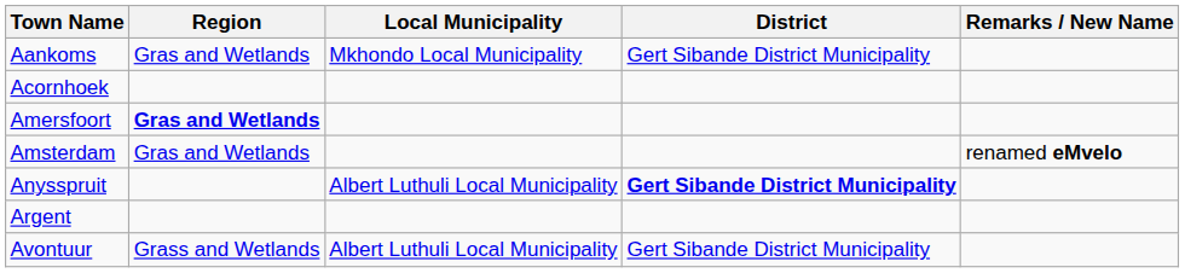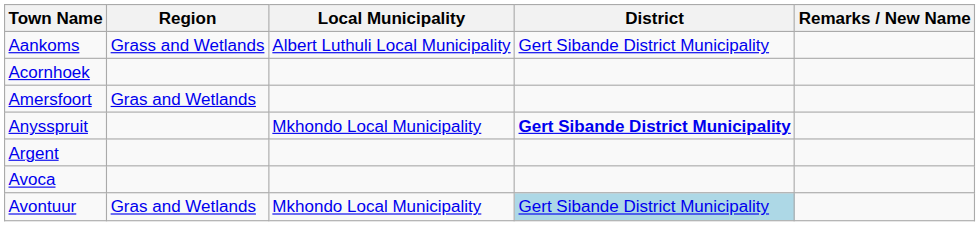Aankoms | Region: Gras and Wetlands -> Grass and Wetlands
Aankoms | Local Municipality: Mkhondo Local Municipality -> Albert Luthuli Local Municipality
Amersfoort | Region: bold -> normal
- row: Amsterdam | Gras and Wetlands | renamed eMvelo
Anysspruit | Local Municipality: Albert Luthuli Local Municipality -> Mkhondo Local Municipality
+ row: Avoca
Avontuur | Region: Grass and Wetlands -> Gras and Wetlands
Avontuur | Local Municipality: Albert Luthuli Local Municipality -> Mkhondo Local Municipality
Avontuur | District: no background -> lightblue background
